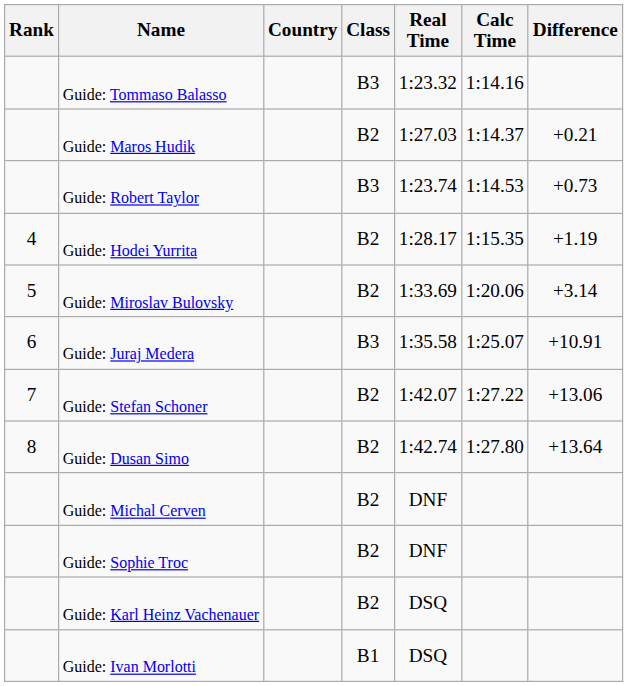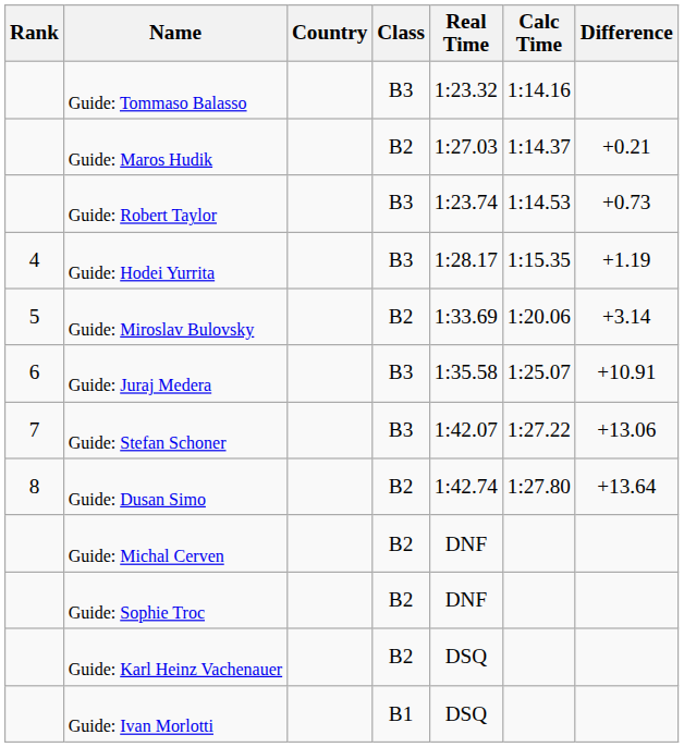Guide: Hodei Yurrita | Class: B2 -> B3
Guide: Stefan Schoner | Class: B2 -> B3
